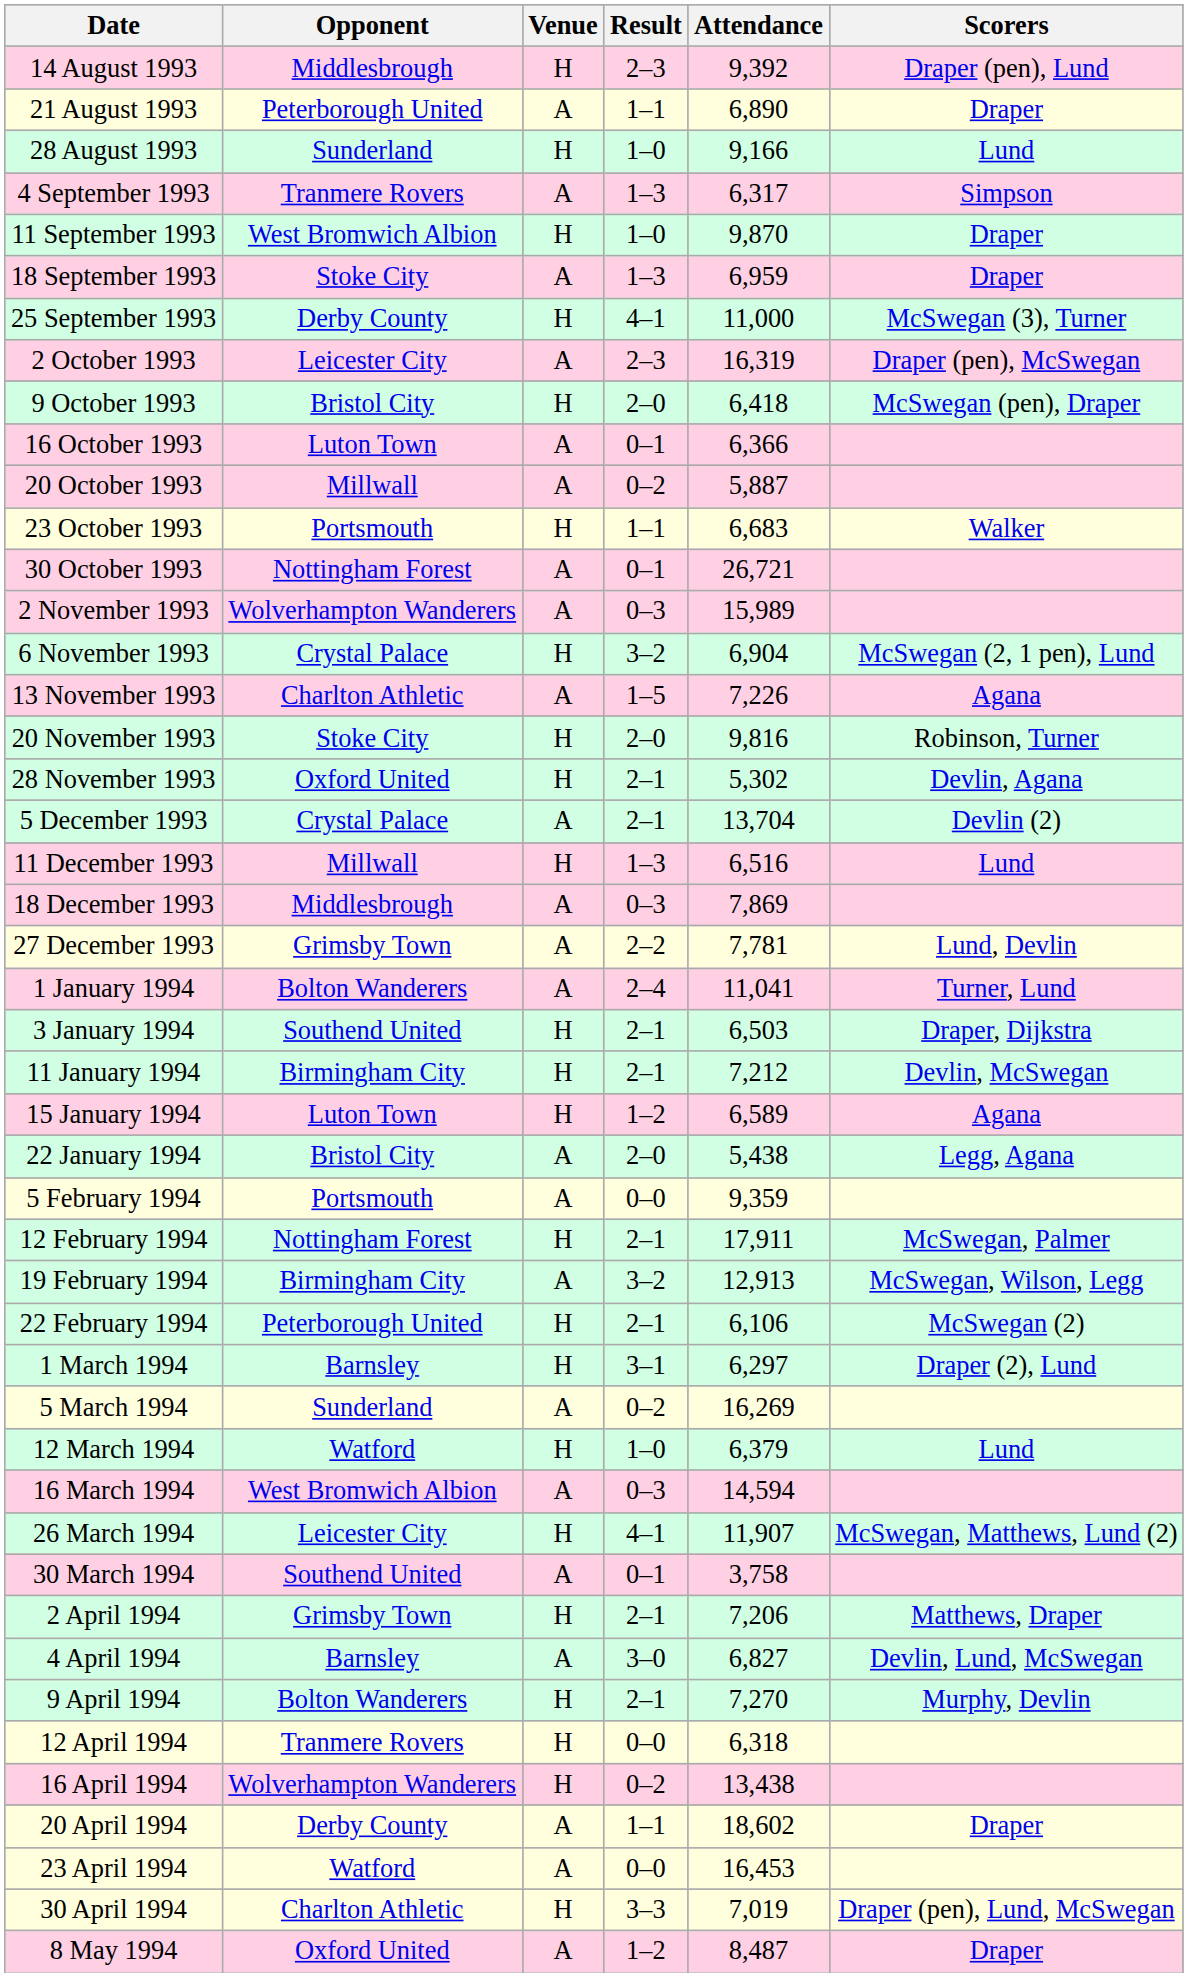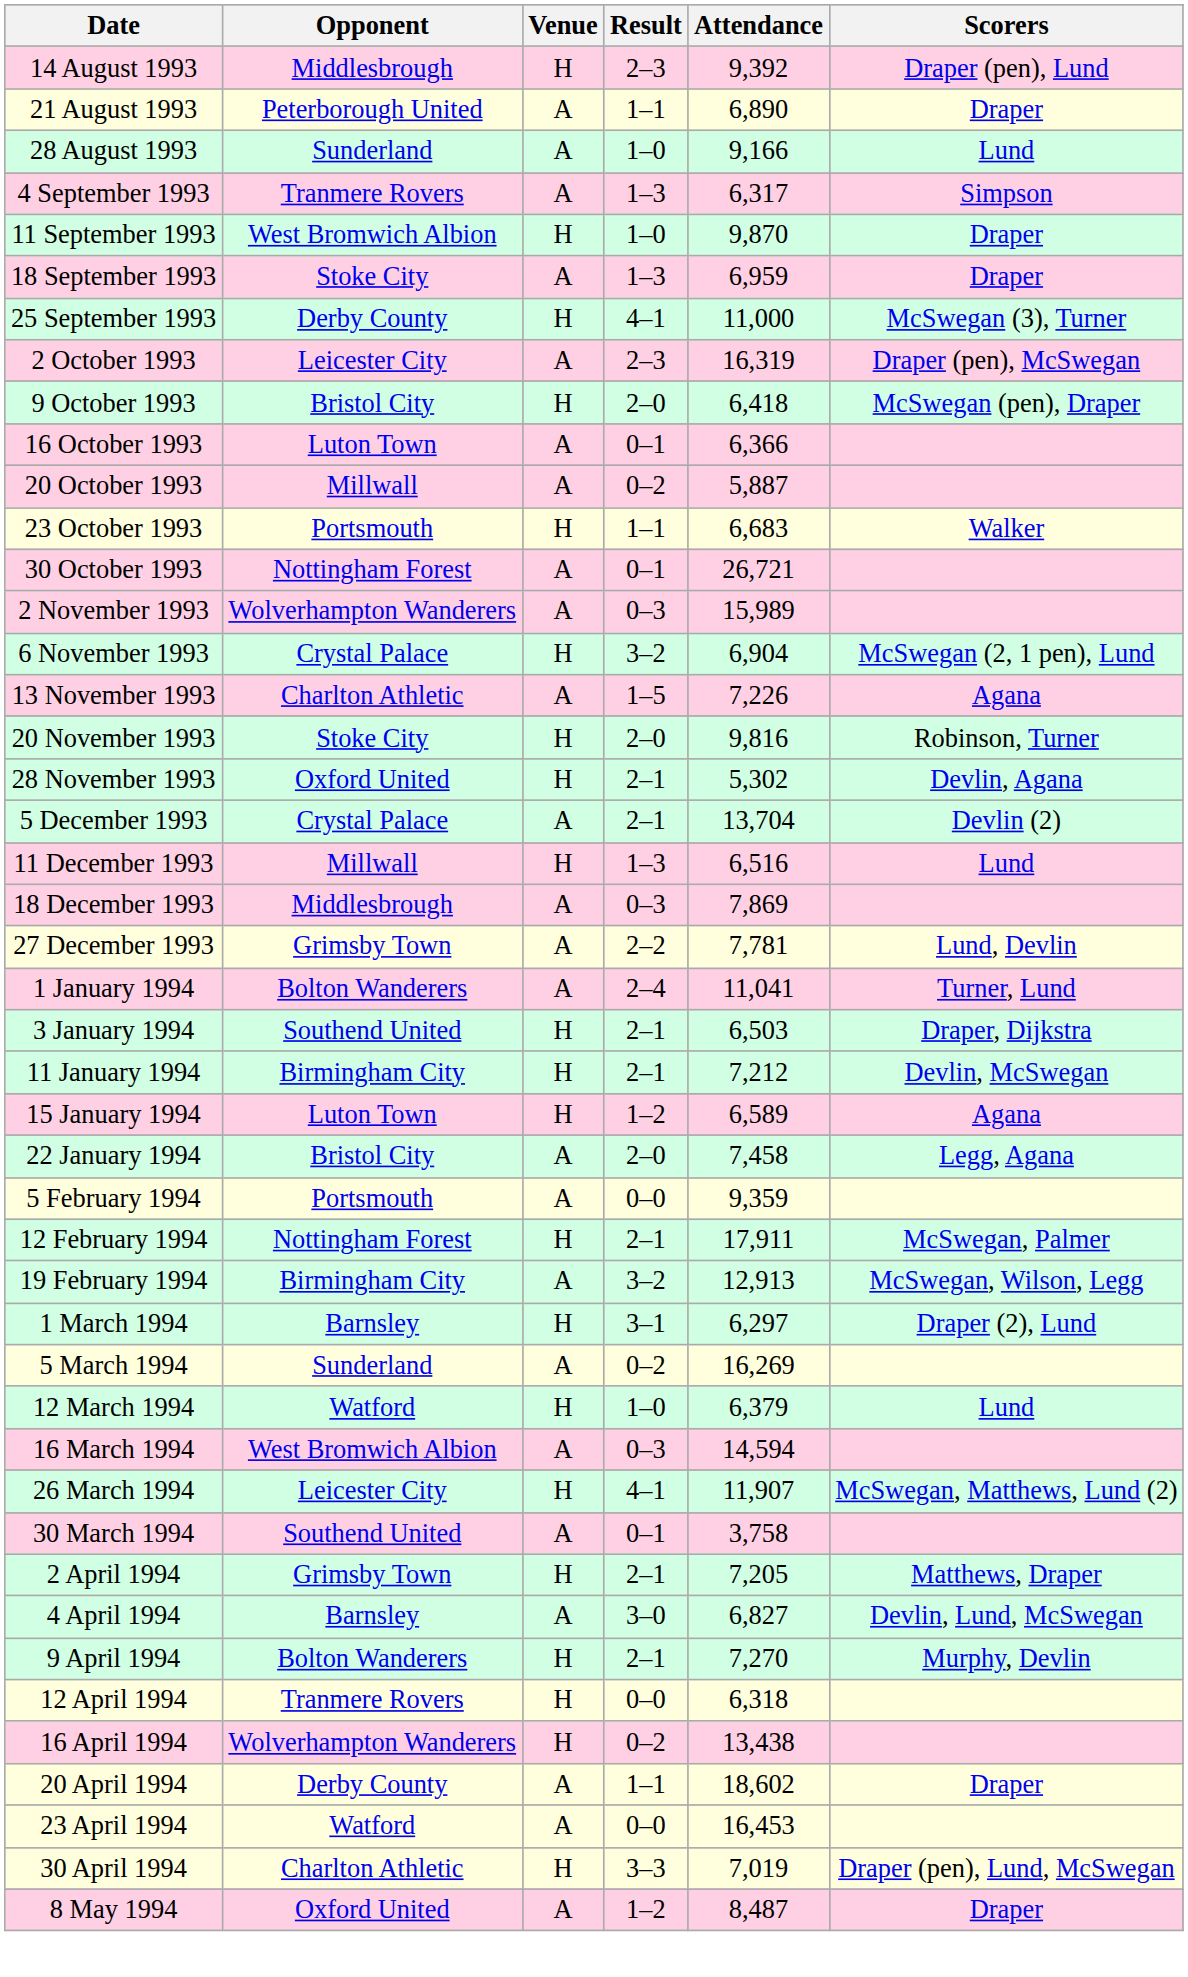28 August 1993 | Venue: H -> A
22 January 1994 | Attendance: 5,438 -> 7,458
- row: 22 February 1994 | Peterborough United | H | 2–1 | 6,106 | McSwegan (2)
2 April 1994 | Attendance: 7,206 -> 7,205
